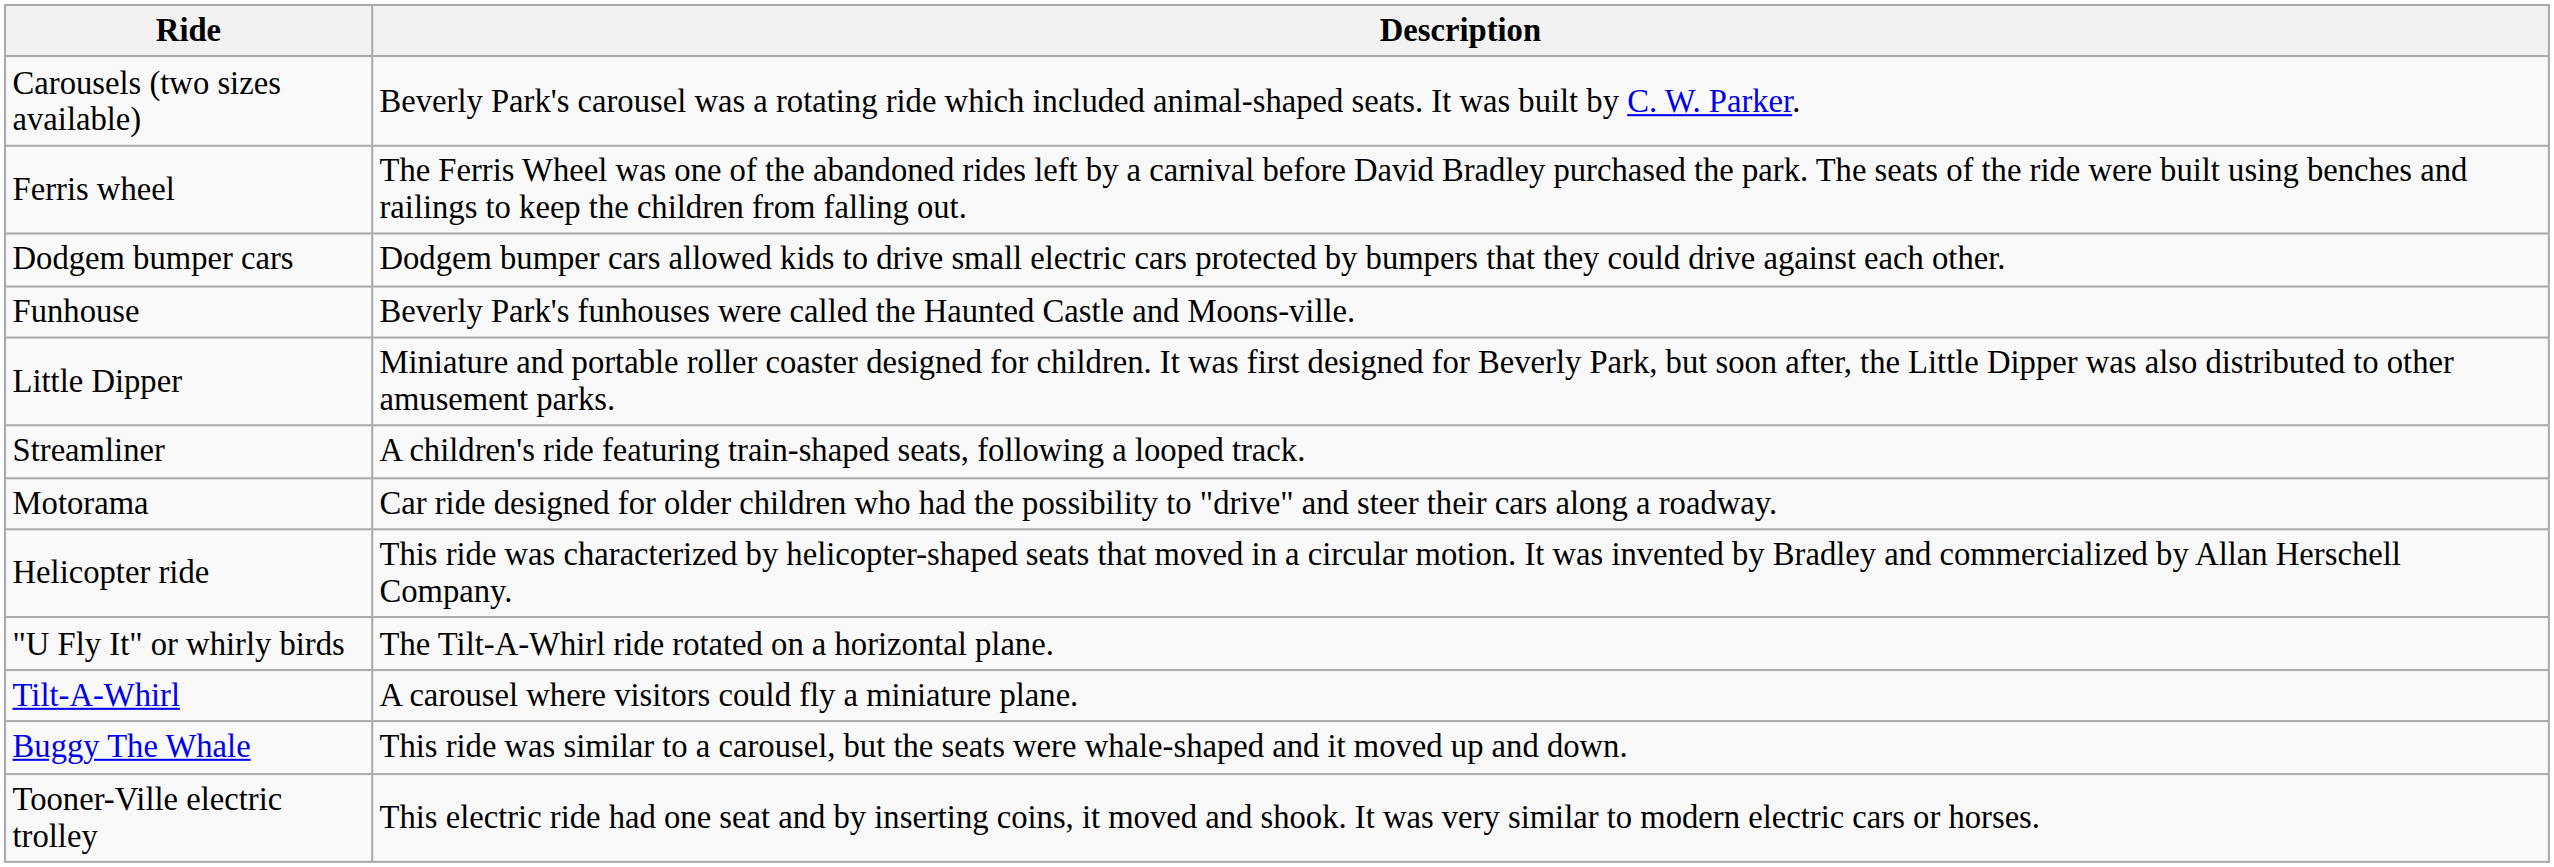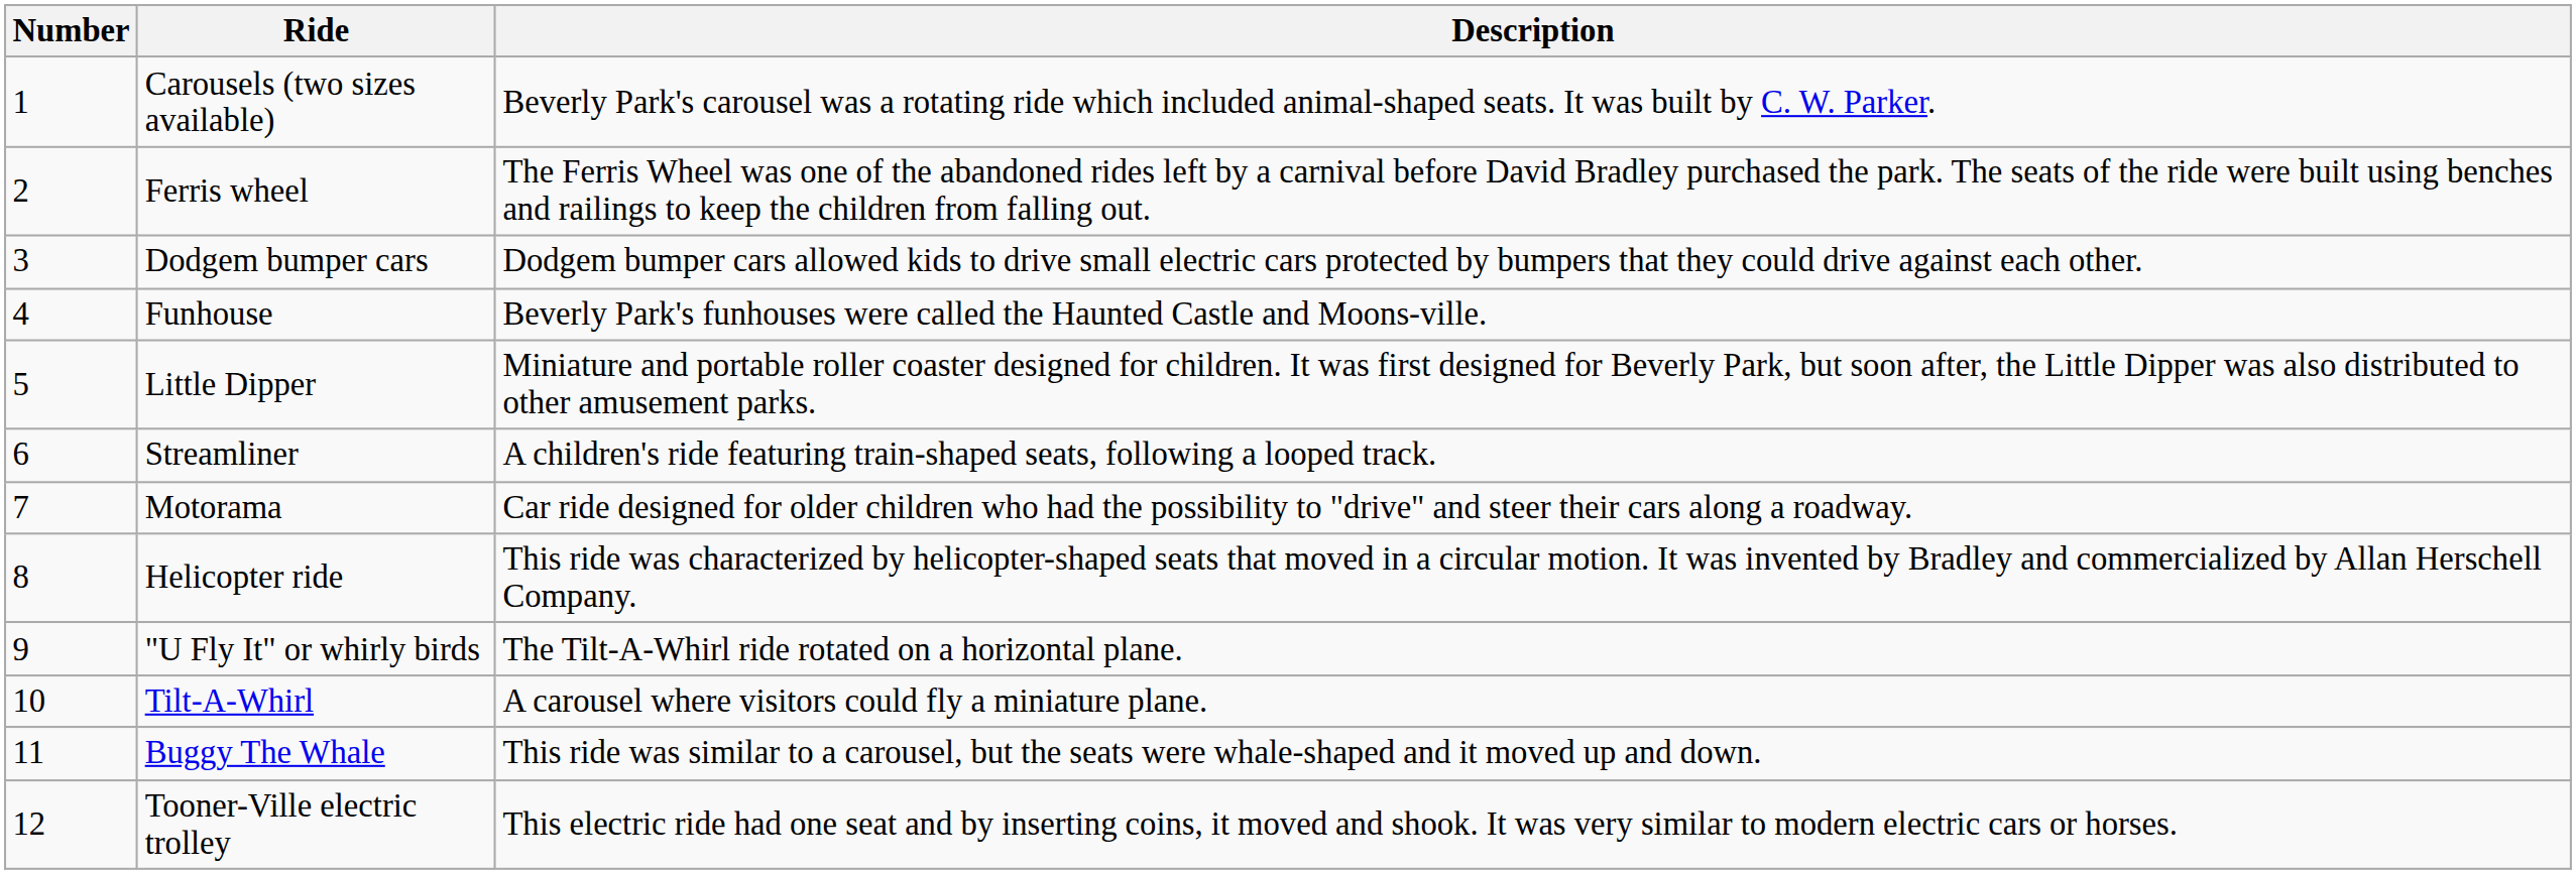+ column: Number | 1 | 2 | 3 | 4 | 5 | 6 | 7 | 8 | 9 | 10 | 11 | 12
